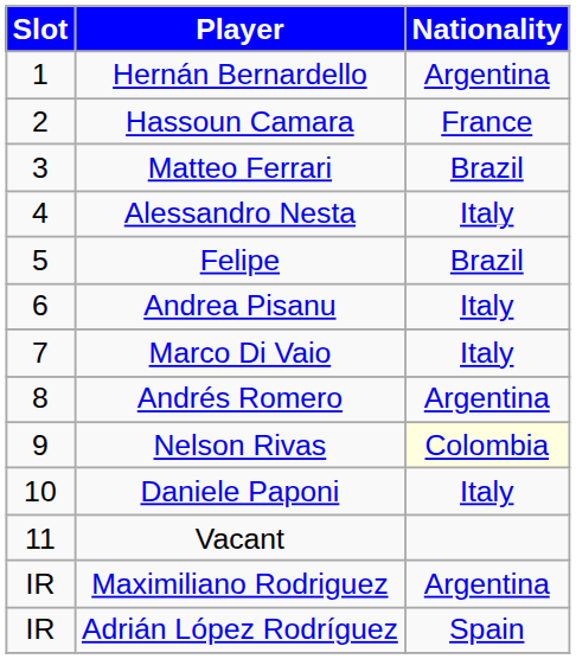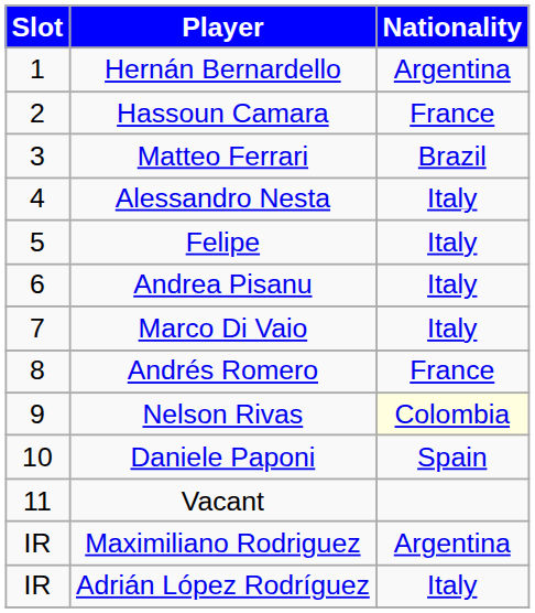Felipe | Nationality: Brazil -> Italy
Andrés Romero | Nationality: Argentina -> France
Daniele Paponi | Nationality: Italy -> Spain
Adrián López Rodríguez | Nationality: Spain -> Italy
